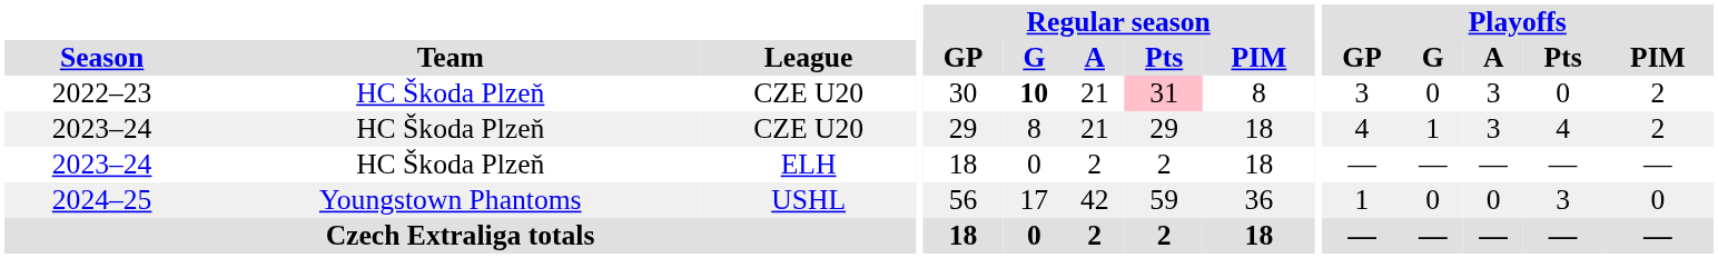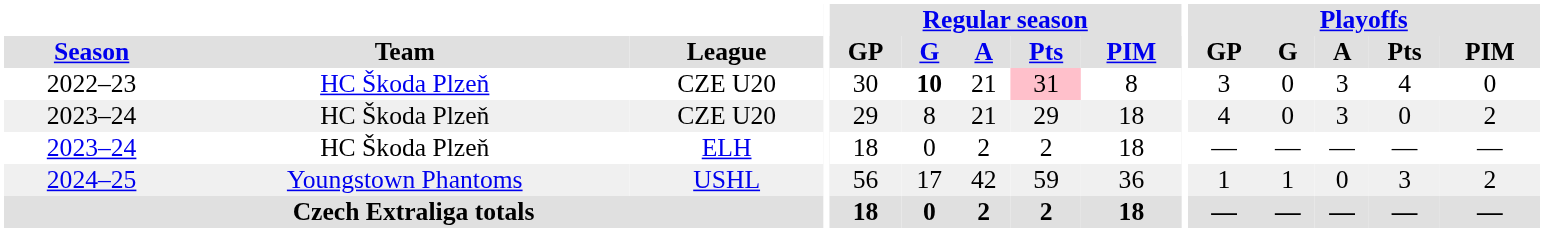2022–23 | Playoffs / Pts: 0 -> 4
2022–23 | Playoffs / PIM: 2 -> 0
2023–24 / CZE U20 | Playoffs / G: 1 -> 0
2023–24 / CZE U20 | Playoffs / Pts: 4 -> 0
2024–25 | Playoffs / G: 0 -> 1
2024–25 | Playoffs / PIM: 0 -> 2
